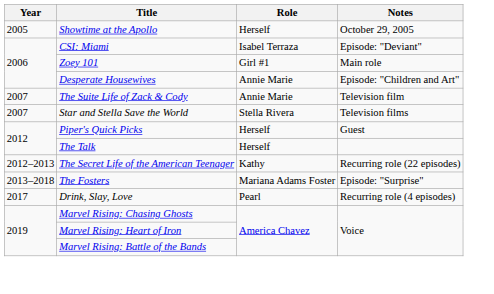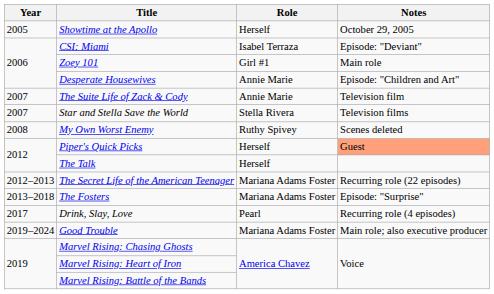+ row: 2008 | My Own Worst Enemy | Ruthy Spivey | Scenes deleted
Piper's Quick Picks | Notes: no background -> lightsalmon background
The Secret Life of the American Teenager | Role: Kathy -> Mariana Adams Foster
+ row: 2019–2024 | Good Trouble | Mariana Adams Foster | Main role; also executive producer
